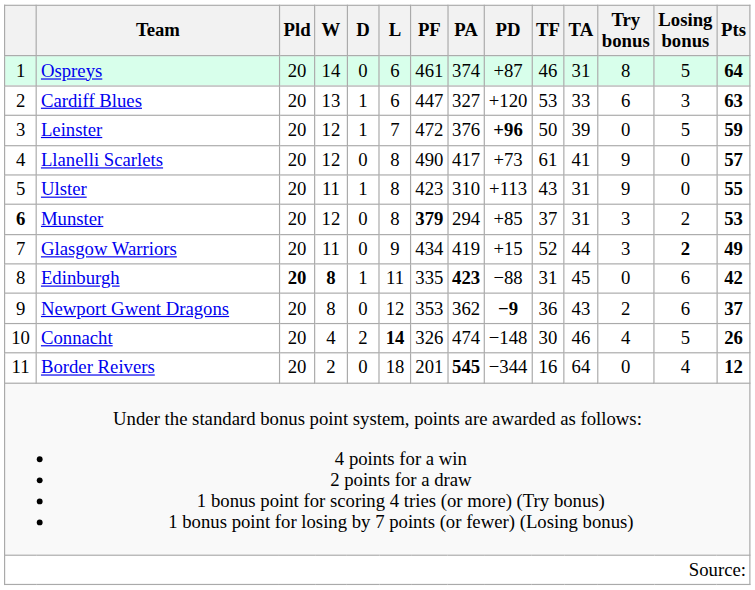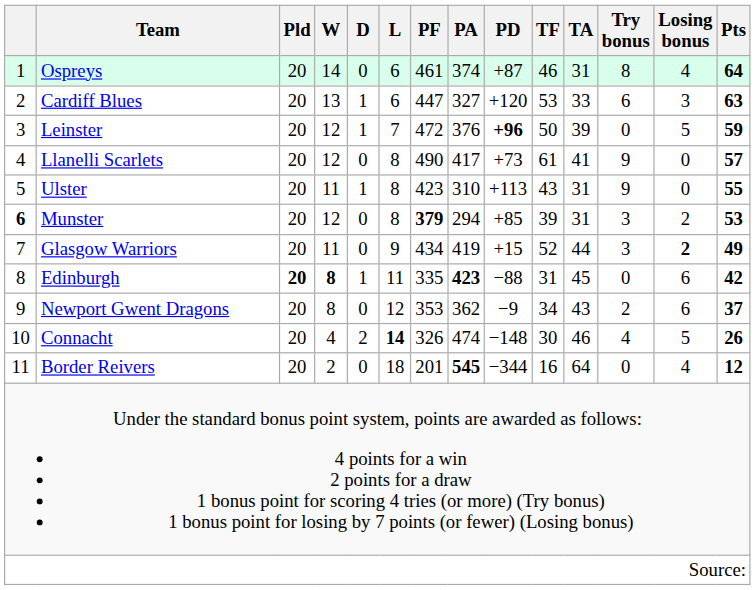Ospreys | Losing bonus: 5 -> 4
Munster | TF: 37 -> 39
Newport Gwent Dragons | PD: bold -> normal
Newport Gwent Dragons | TF: 36 -> 34
